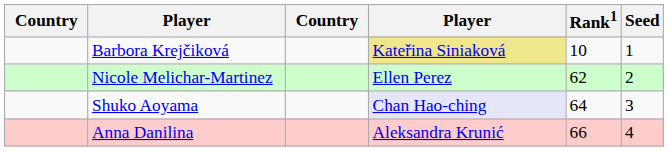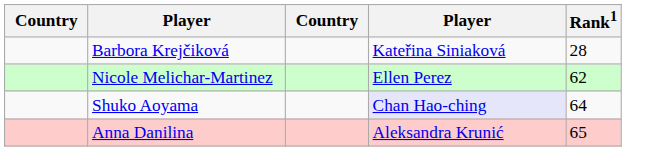- column: Seed | 1 | 2 | 3 | 4
Barbora Krejčiková | column 4: khaki background -> no background
Barbora Krejčiková | Rank1: 10 -> 28
Anna Danilina | Rank1: 66 -> 65
